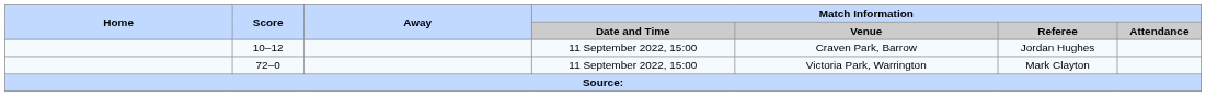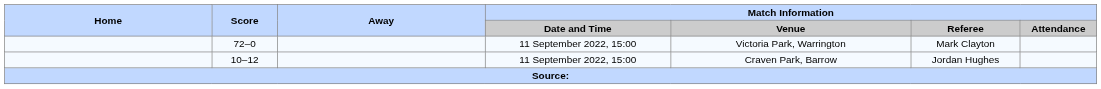rows swapped: 72–0 <-> 10–12
